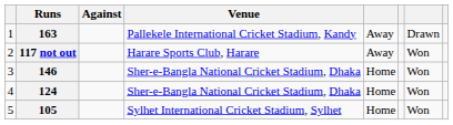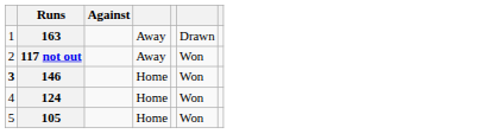- column: Venue | Pallekele International Cricket Stadium, Kandy | Harare Sports Club, Harare | Sher-e-Bangla National Cricket Stadium, Dhaka | Sher-e-Bangla National Cricket Stadium, Dhaka | Sylhet International Cricket Stadium, Sylhet
146 | column 1: normal -> bold
